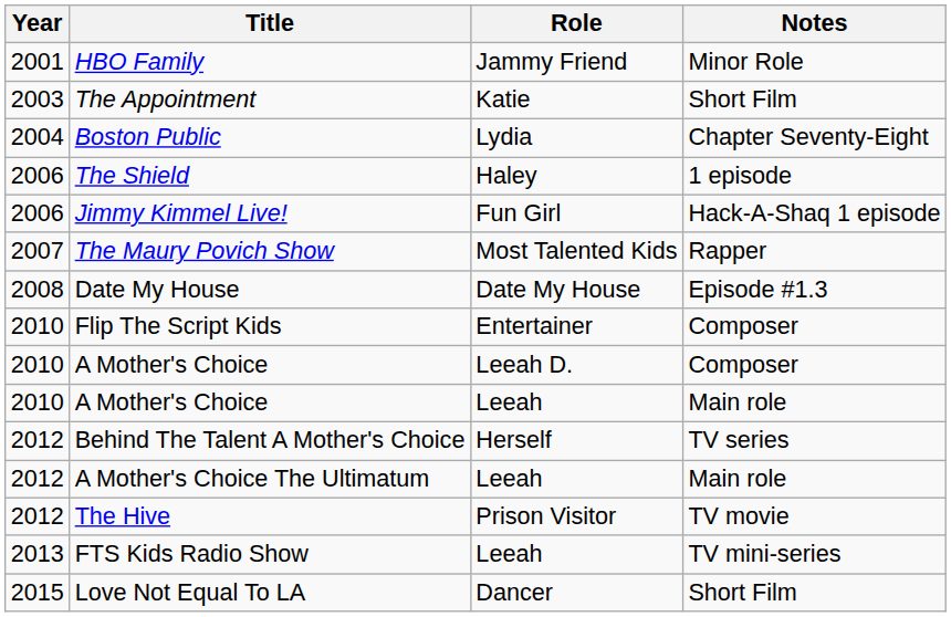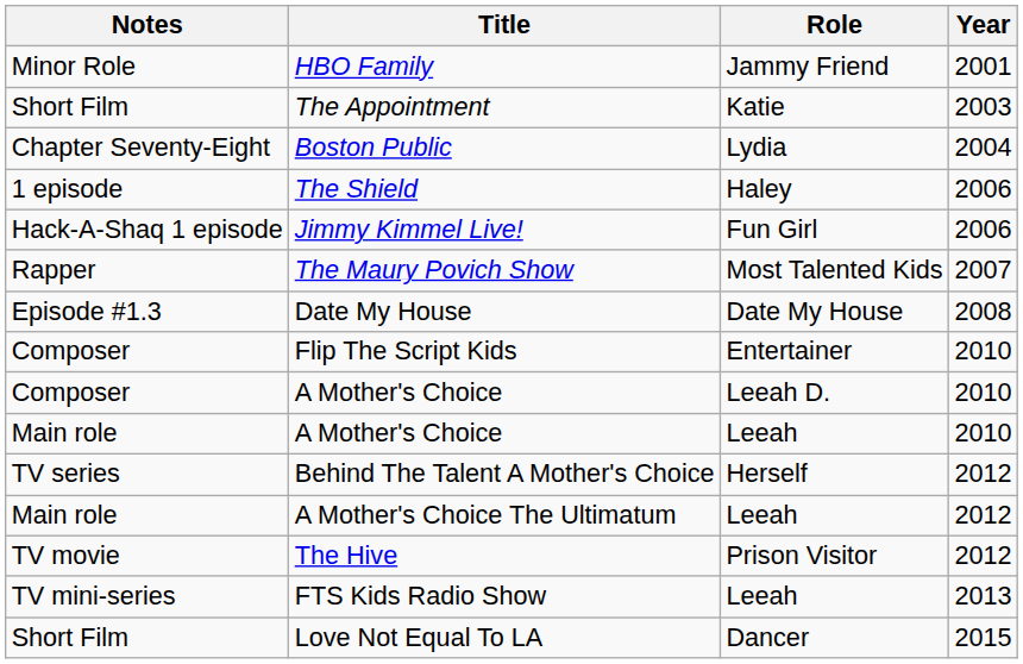columns swapped: Year <-> Notes
